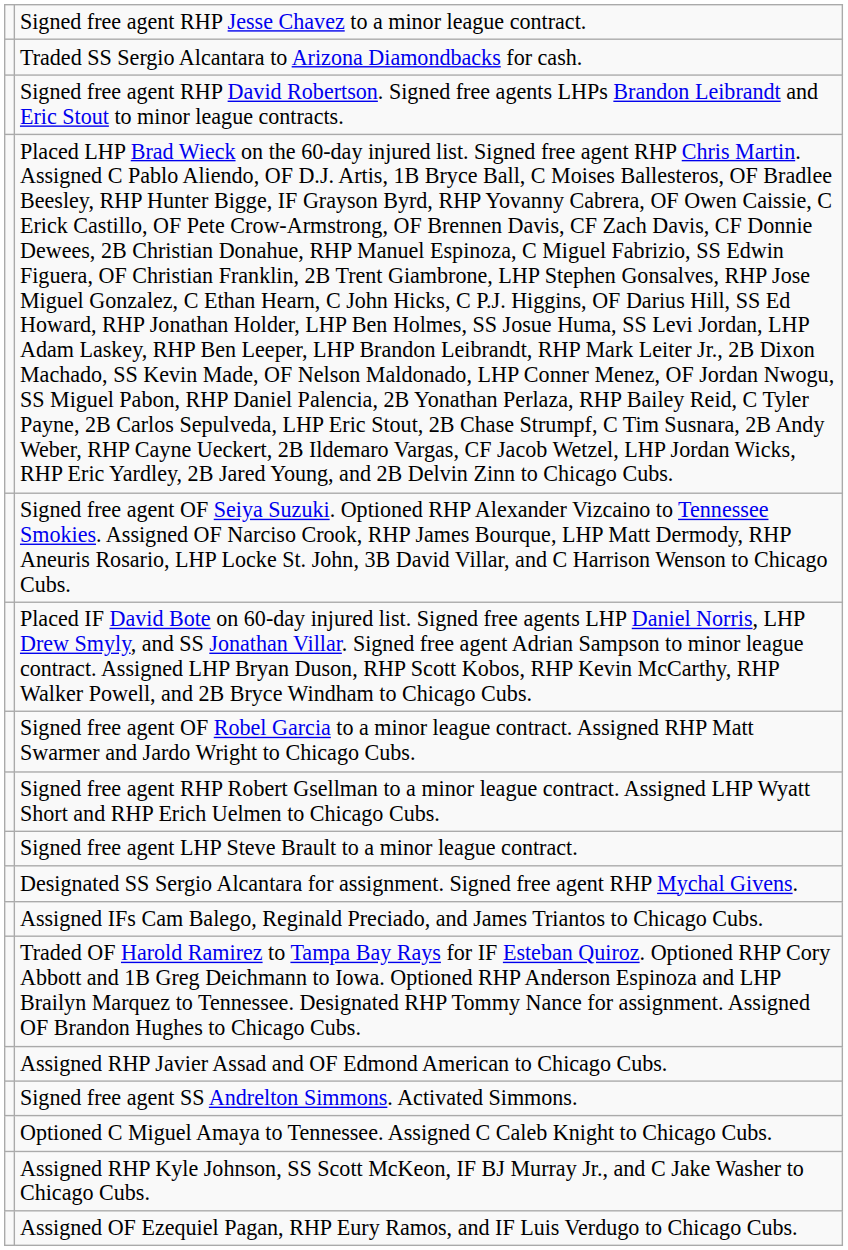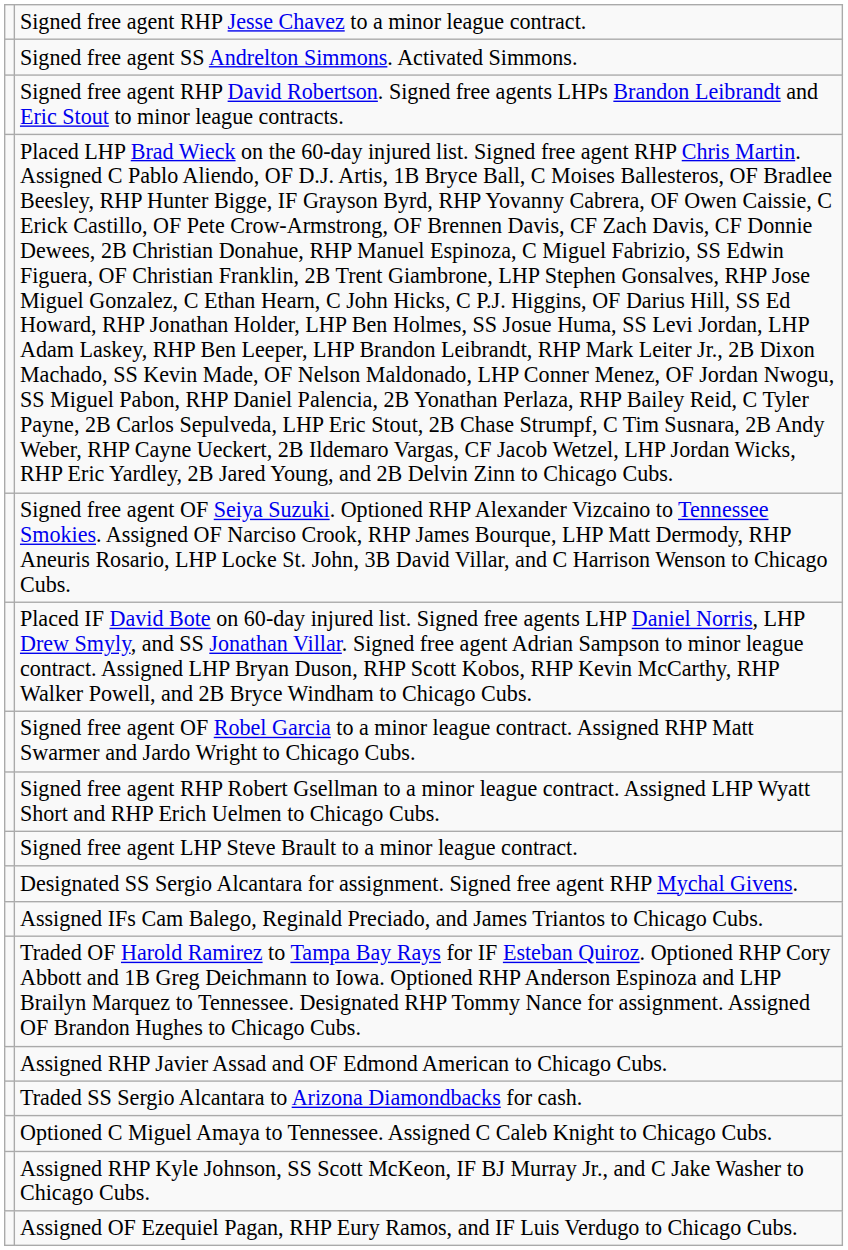rows swapped: Signed free agent SS Andrelton Simmons. Activated Simmons. <-> Traded SS Sergio Alcantara to Arizona Diamondbacks for cash.
